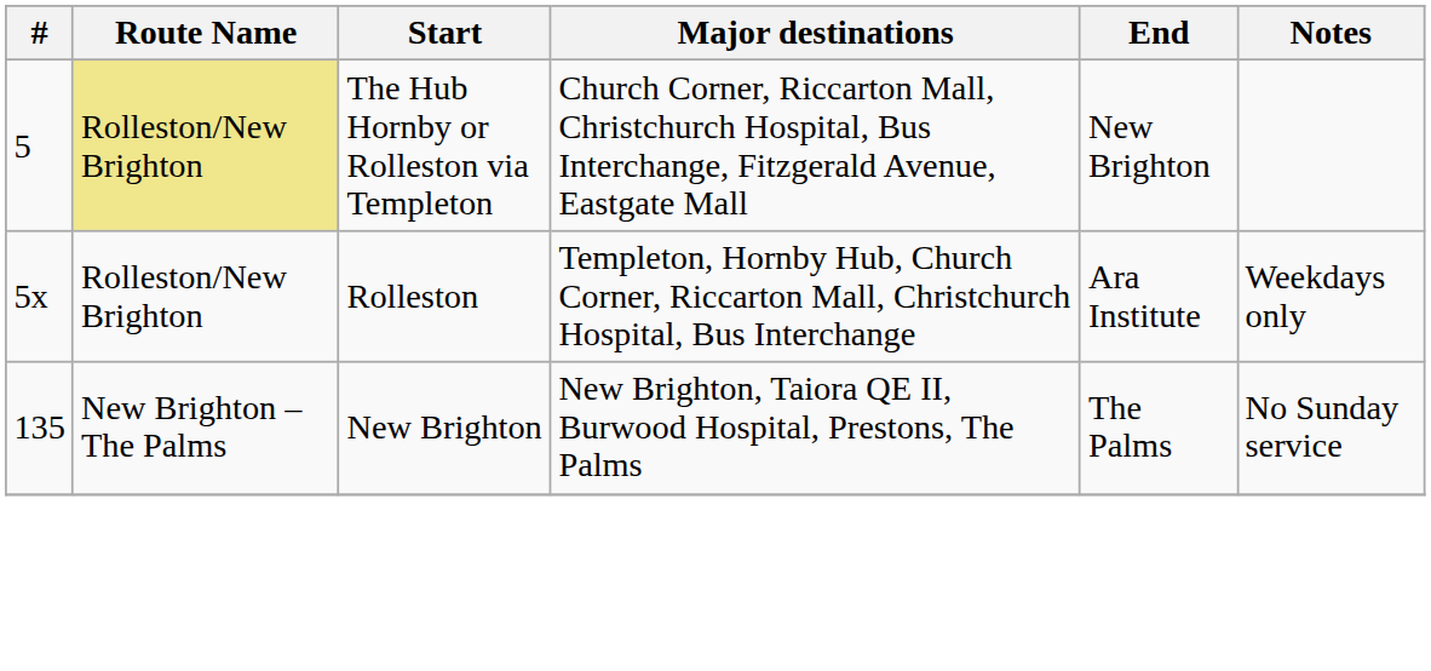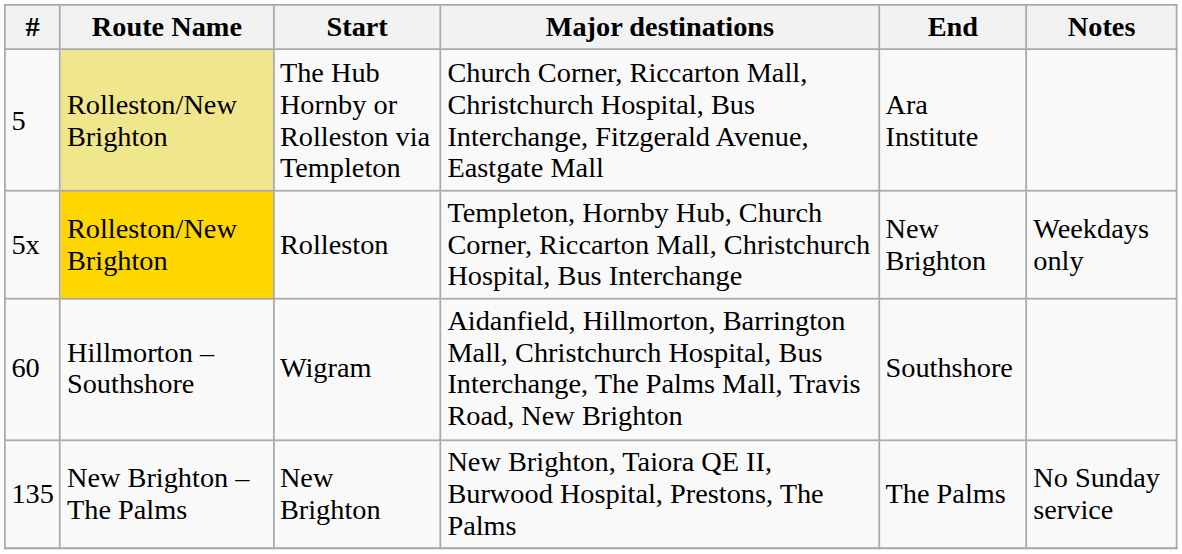The Hub Hornby or Rolleston via Templeton | End: New Brighton -> Ara Institute
Rolleston | Route Name: no background -> gold background
Rolleston | End: Ara Institute -> New Brighton
+ row: 60 | Hillmorton – Southshore | Wigram | Aidanfield, Hillmorton, Barrington Mall, Christchurch Hospital, Bus Interchange, The Palms Mall, Travis Road, New Brighton | Southshore
